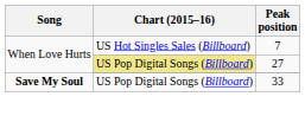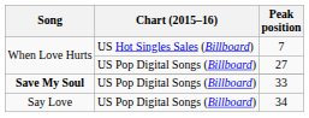27 | Chart (2015–16): khaki background -> no background
+ row: Say Love | US Pop Digital Songs (Billboard) | 34
